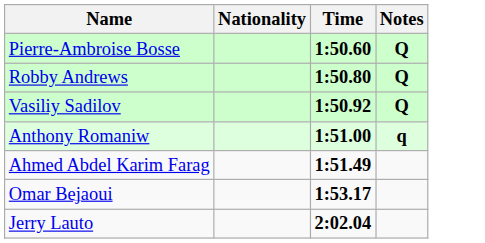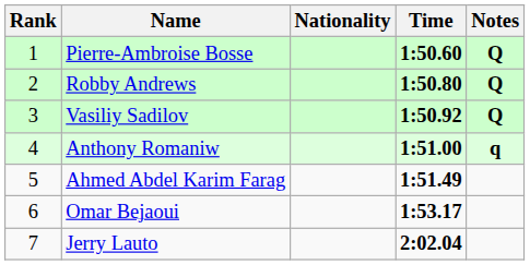+ column: Rank | 1 | 2 | 3 | 4 | 5 | 6 | 7
